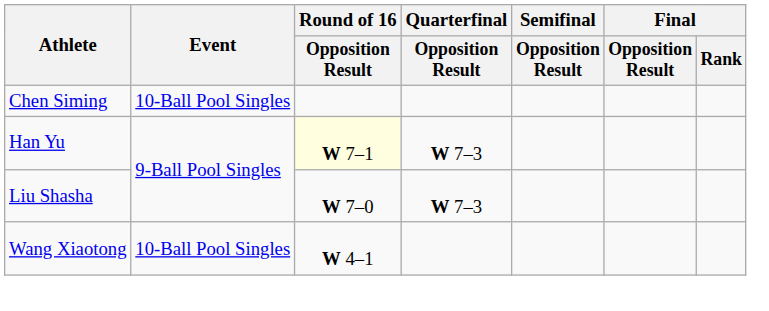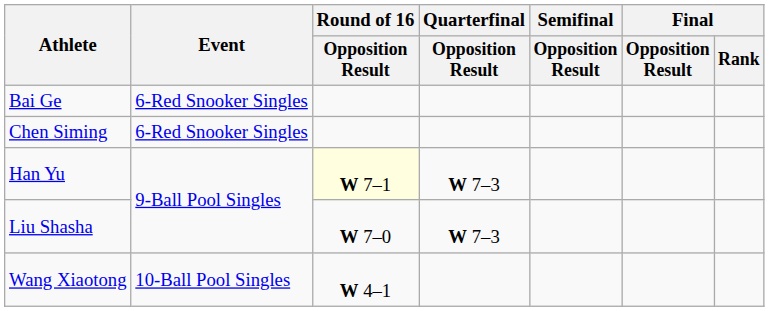+ row: Bai Ge | 6-Red Snooker Singles
Chen Siming | Event: 10-Ball Pool Singles -> 6-Red Snooker Singles
